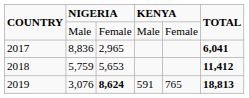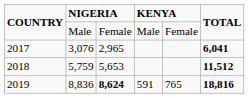2017 | column 2: 8,836 -> 3,076
2018 | TOTAL: 11,412 -> 11,512
2019 | column 2: 3,076 -> 8,836
2019 | TOTAL: 18,813 -> 18,816
